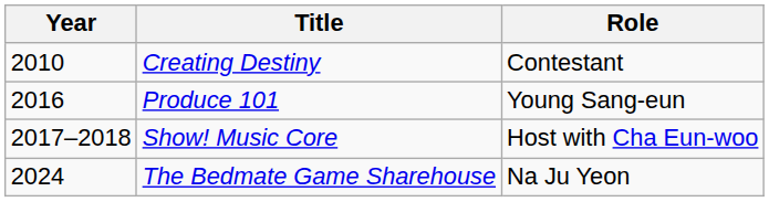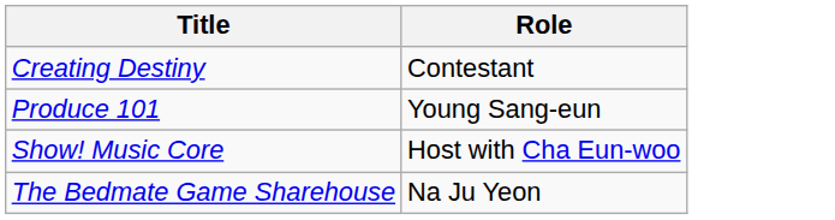- column: Year | 2010 | 2016 | 2017–2018 | 2024
